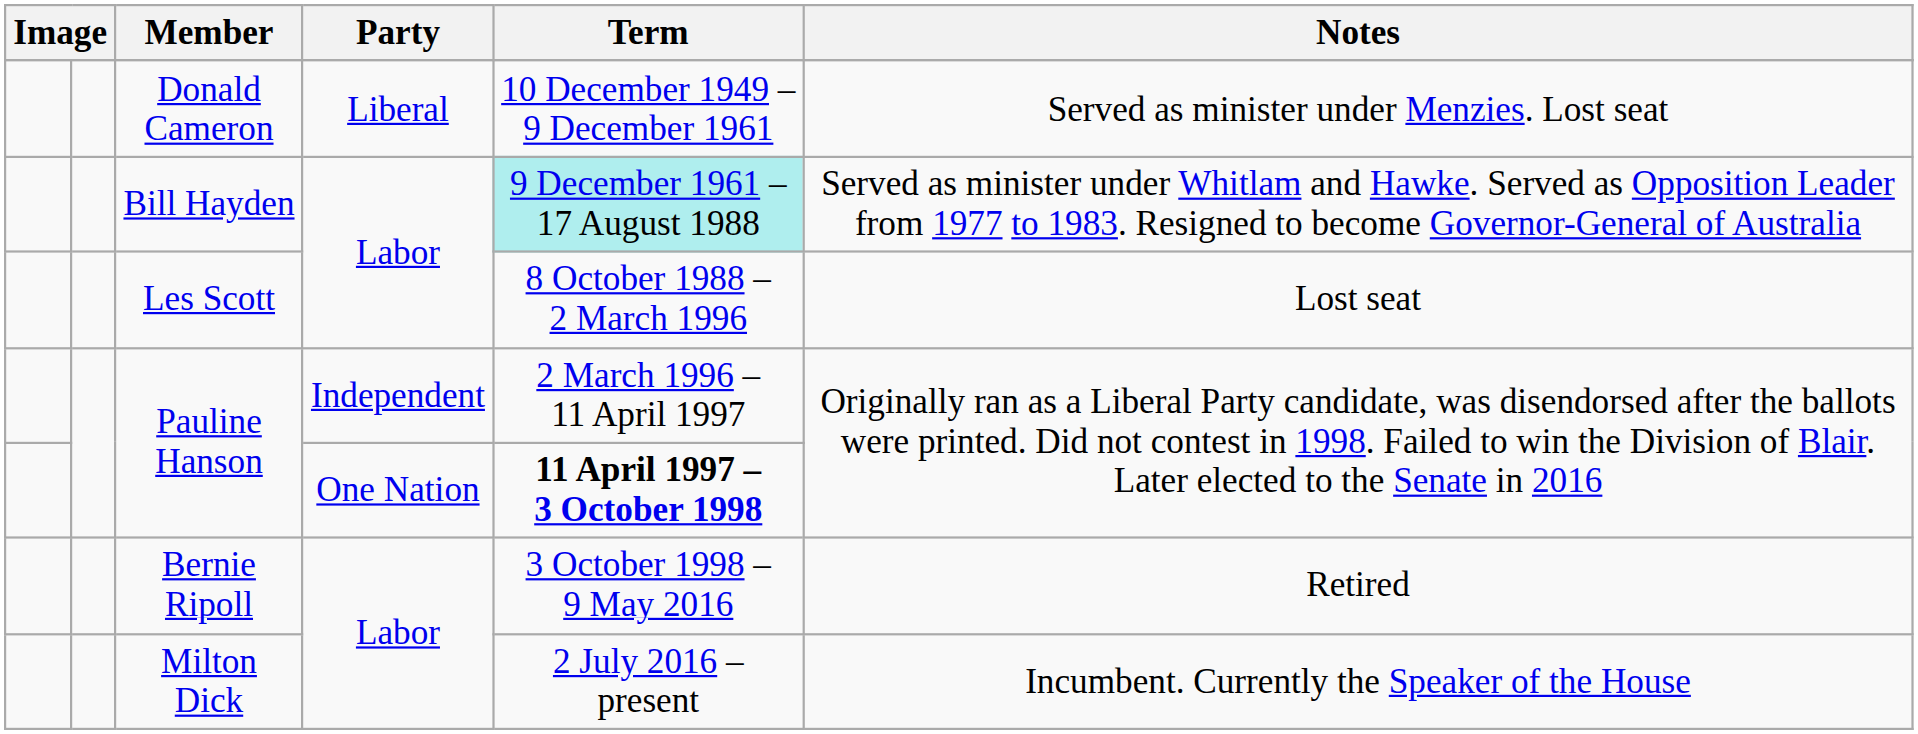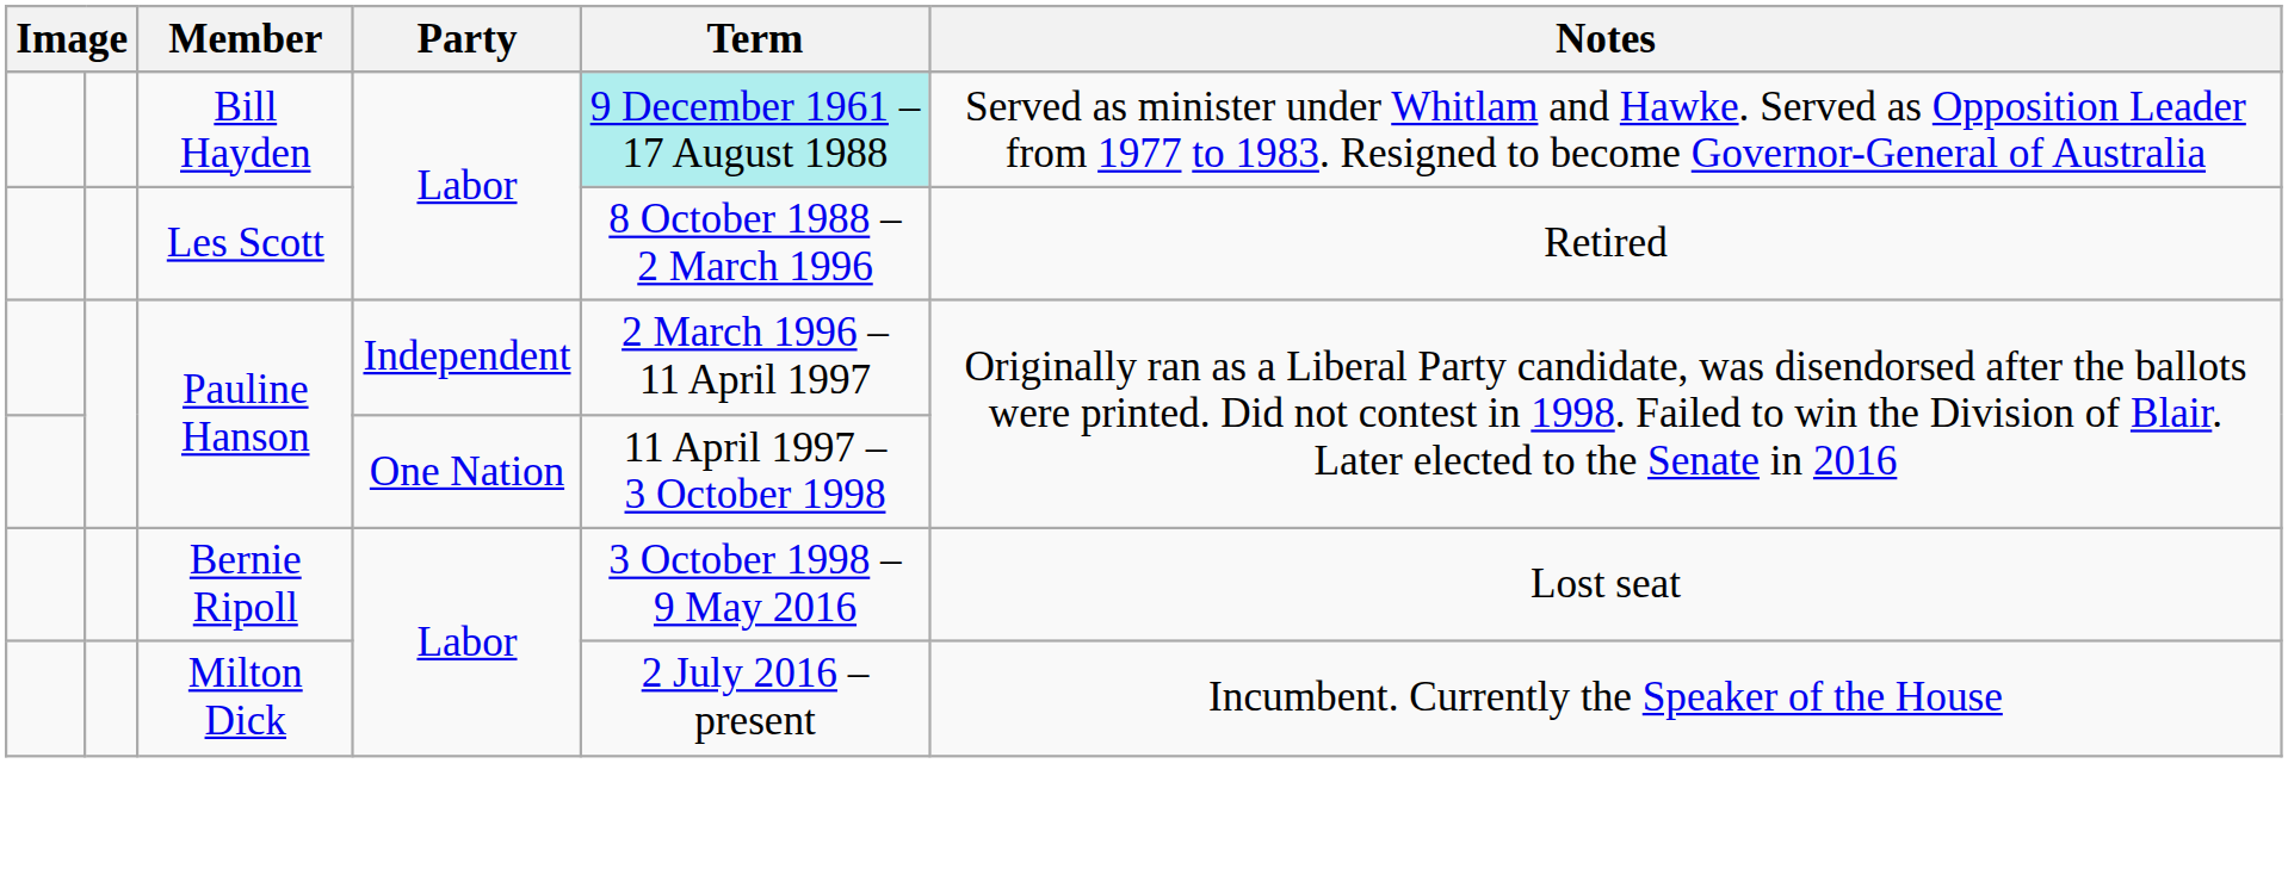- row: Donald Cameron | Liberal | 10 December 1949 – 9 December 1961 | Served as minister under Menzies. Lost seat
Les Scott | Notes: Lost seat -> Retired
Pauline Hanson / One Nation | Term: bold -> normal
Bernie Ripoll | Notes: Retired -> Lost seat
